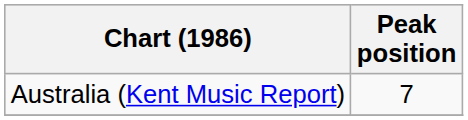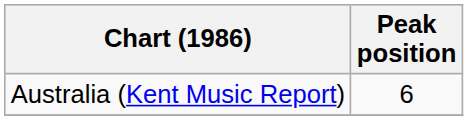Australia (Kent Music Report) | Peak position: 7 -> 6
